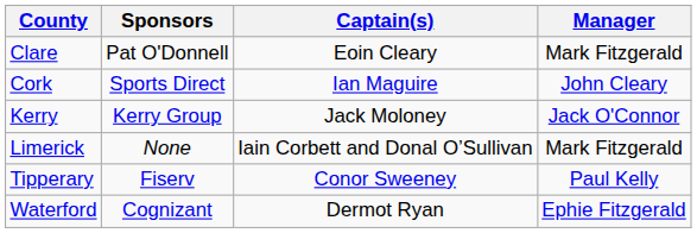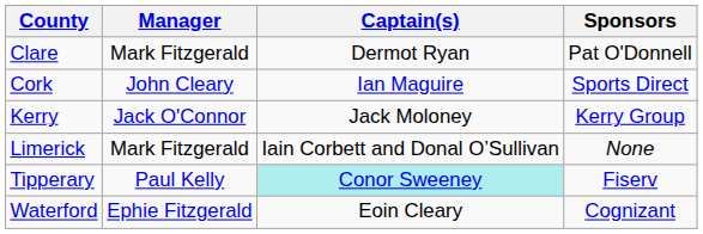columns swapped: Manager <-> Sponsors
Clare | Captain(s): Eoin Cleary -> Dermot Ryan
Tipperary | Captain(s): no background -> paleturquoise background
Waterford | Captain(s): Dermot Ryan -> Eoin Cleary
